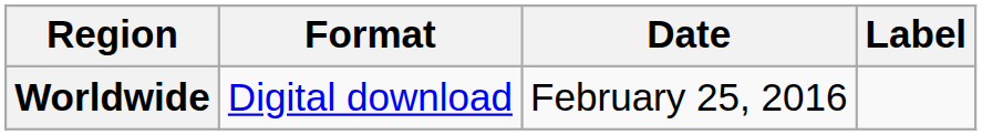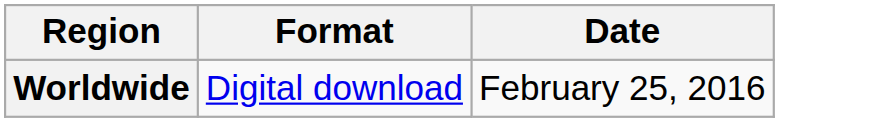- column: Label
